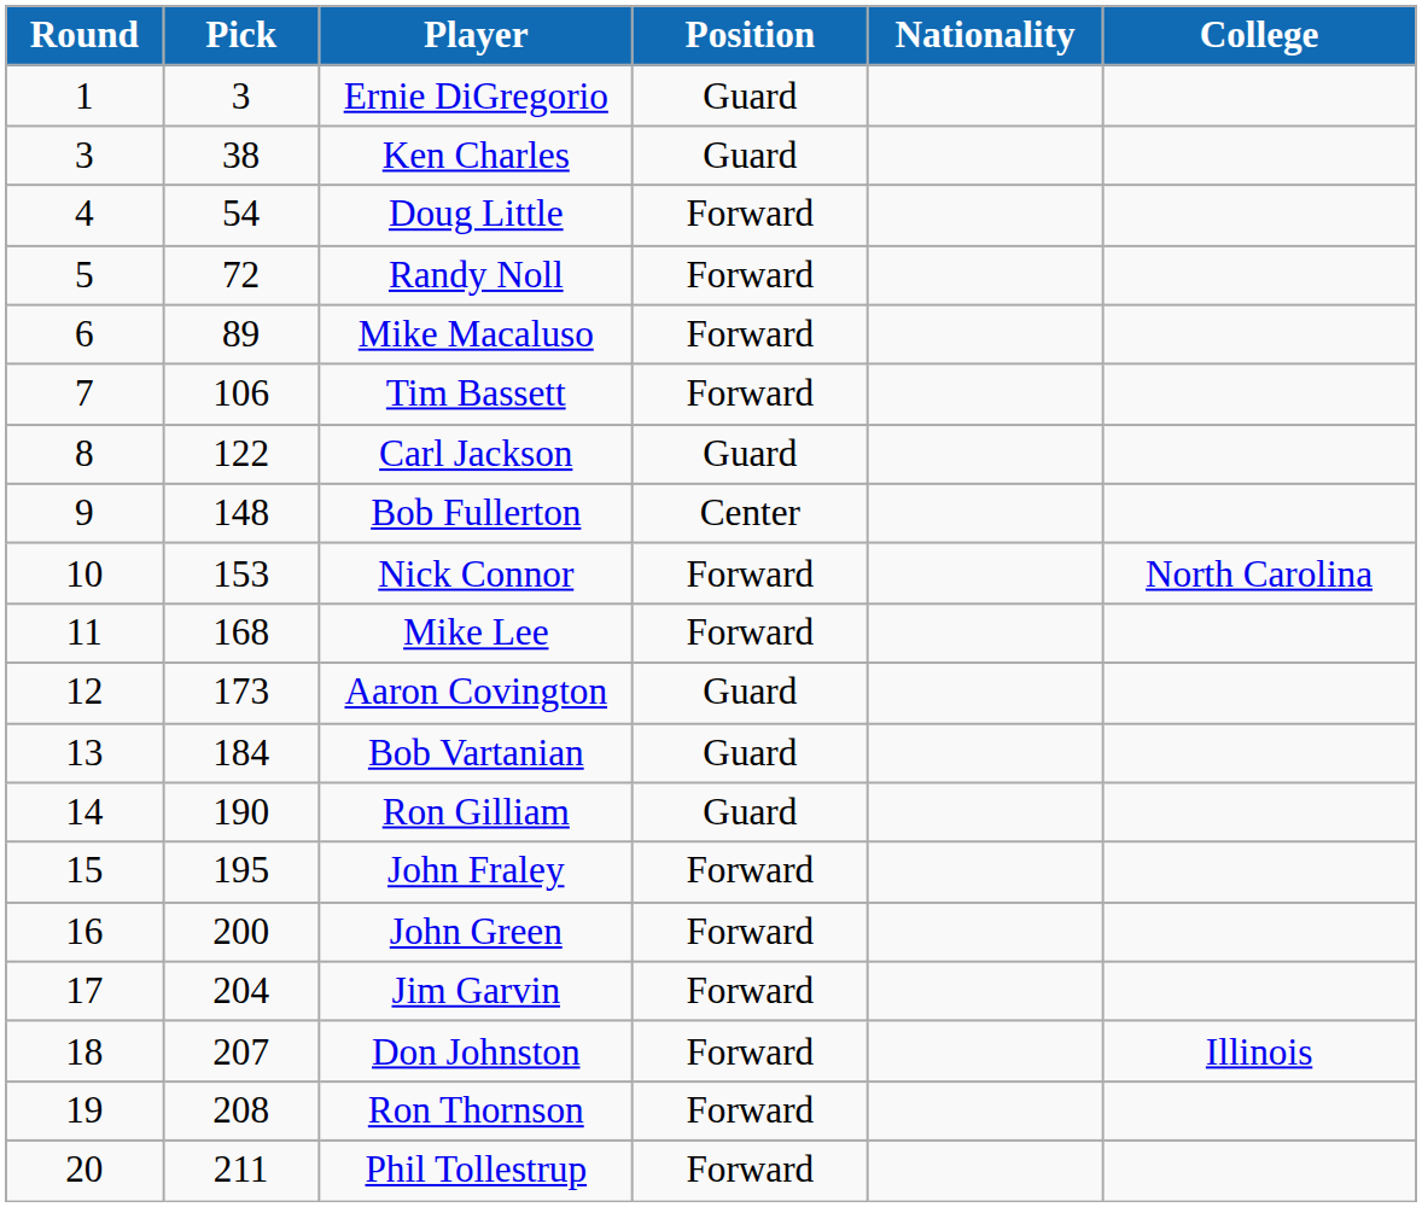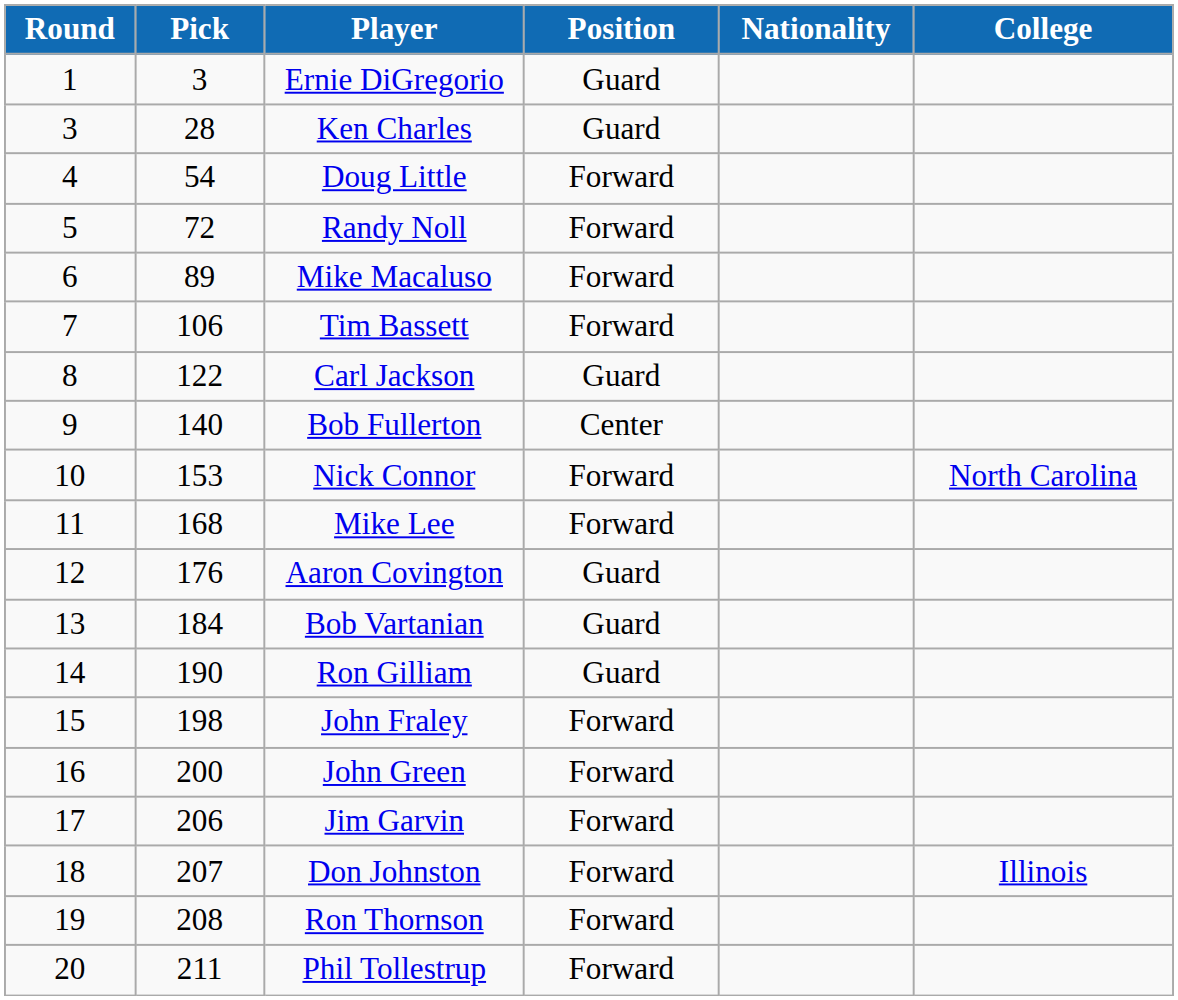Ken Charles | Pick: 38 -> 28
Bob Fullerton | Pick: 148 -> 140
Aaron Covington | Pick: 173 -> 176
John Fraley | Pick: 195 -> 198
Jim Garvin | Pick: 204 -> 206
